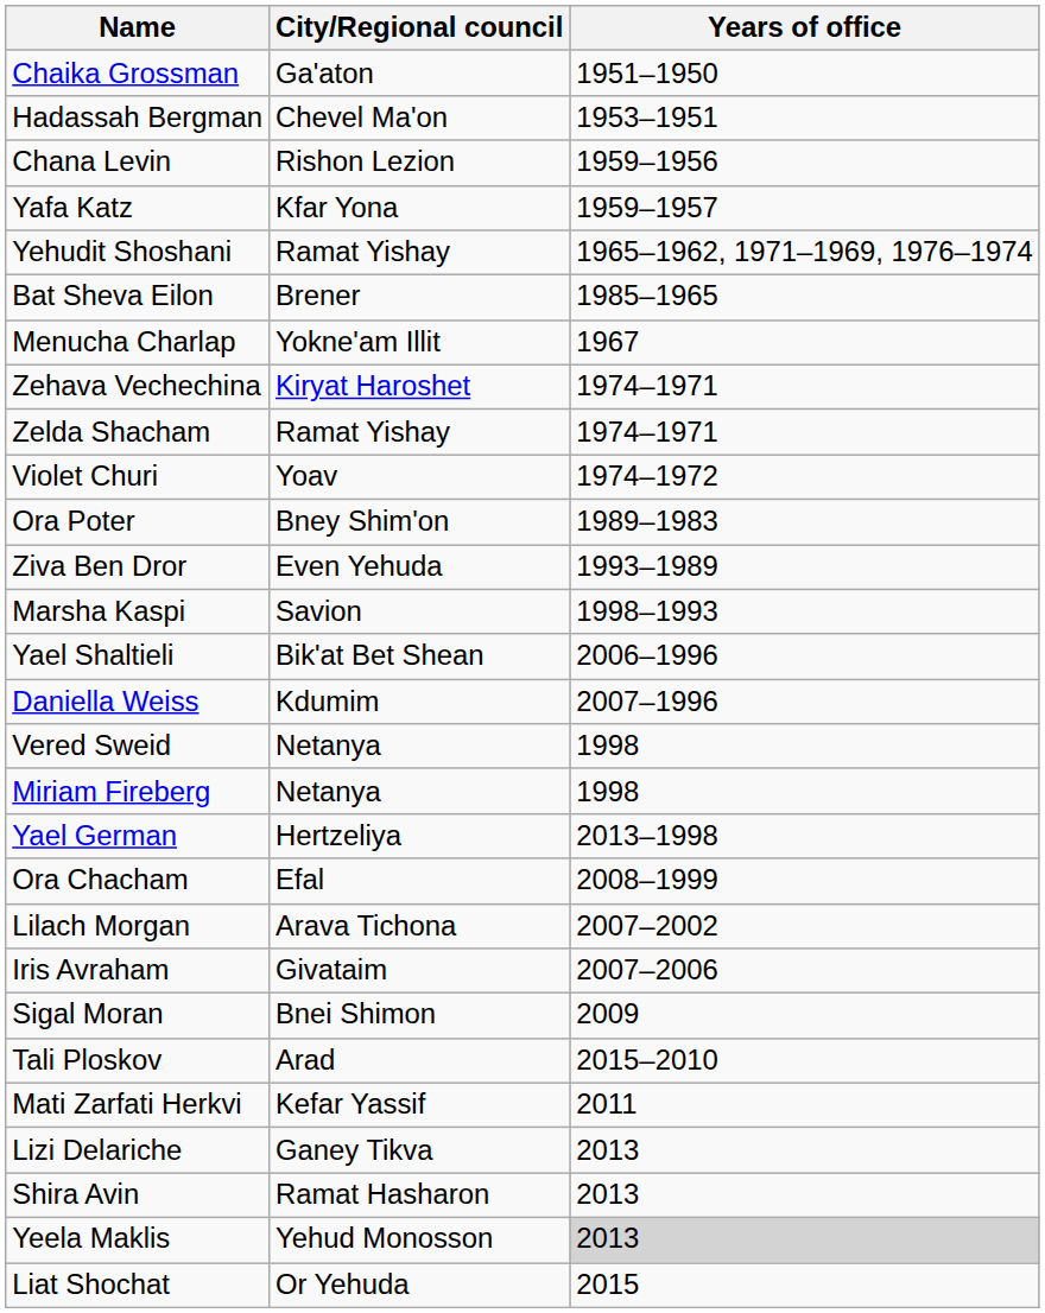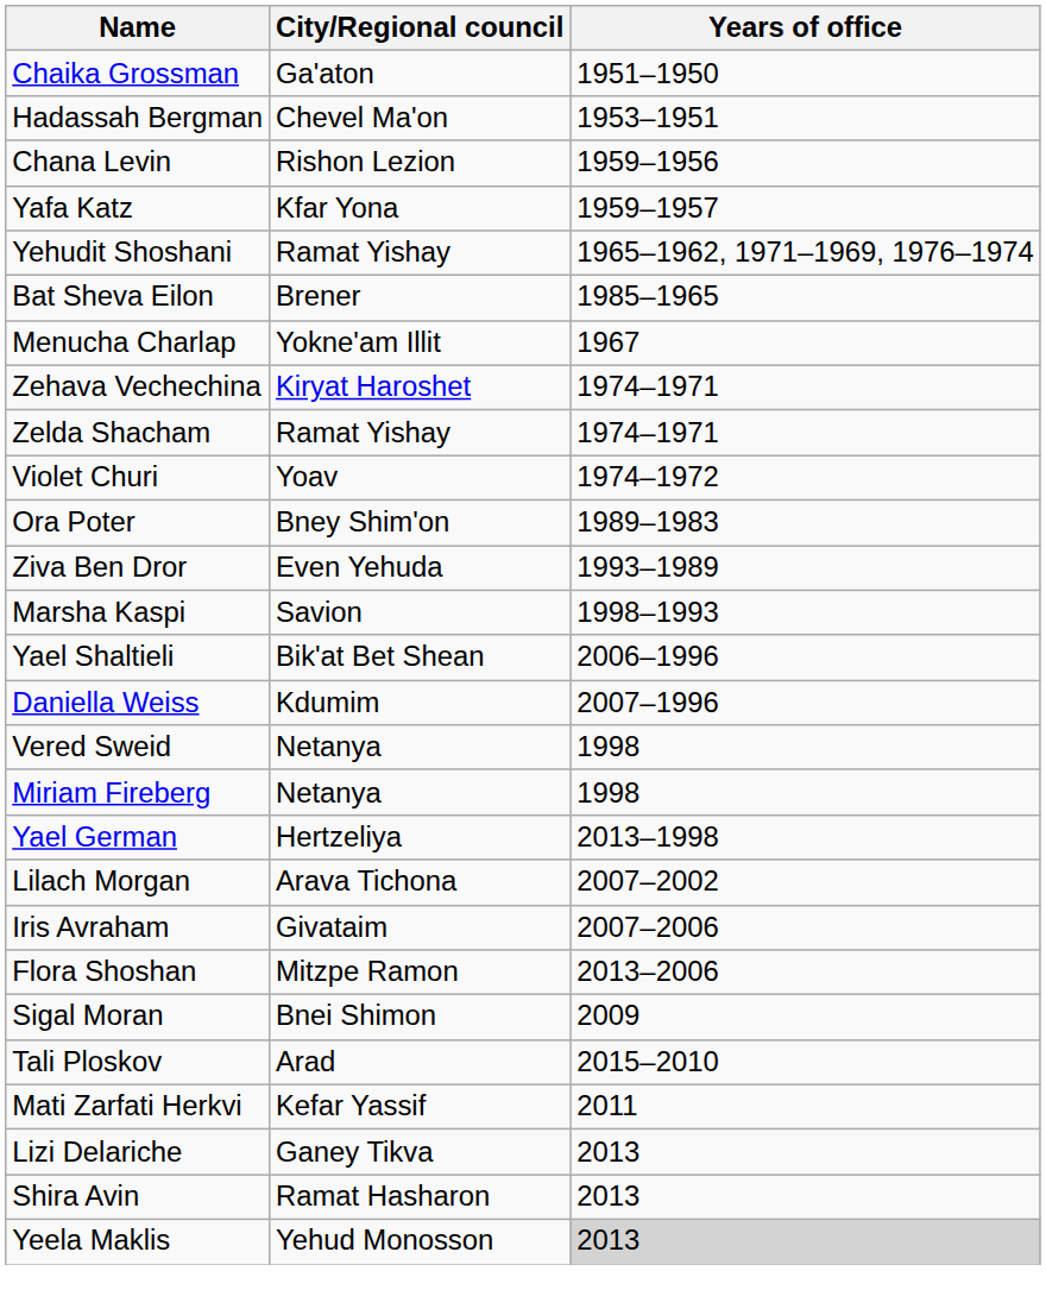- row: Ora Chacham | Efal | 2008–1999
+ row: Flora Shoshan | Mitzpe Ramon | 2013–2006
- row: Liat Shochat | Or Yehuda | 2015
